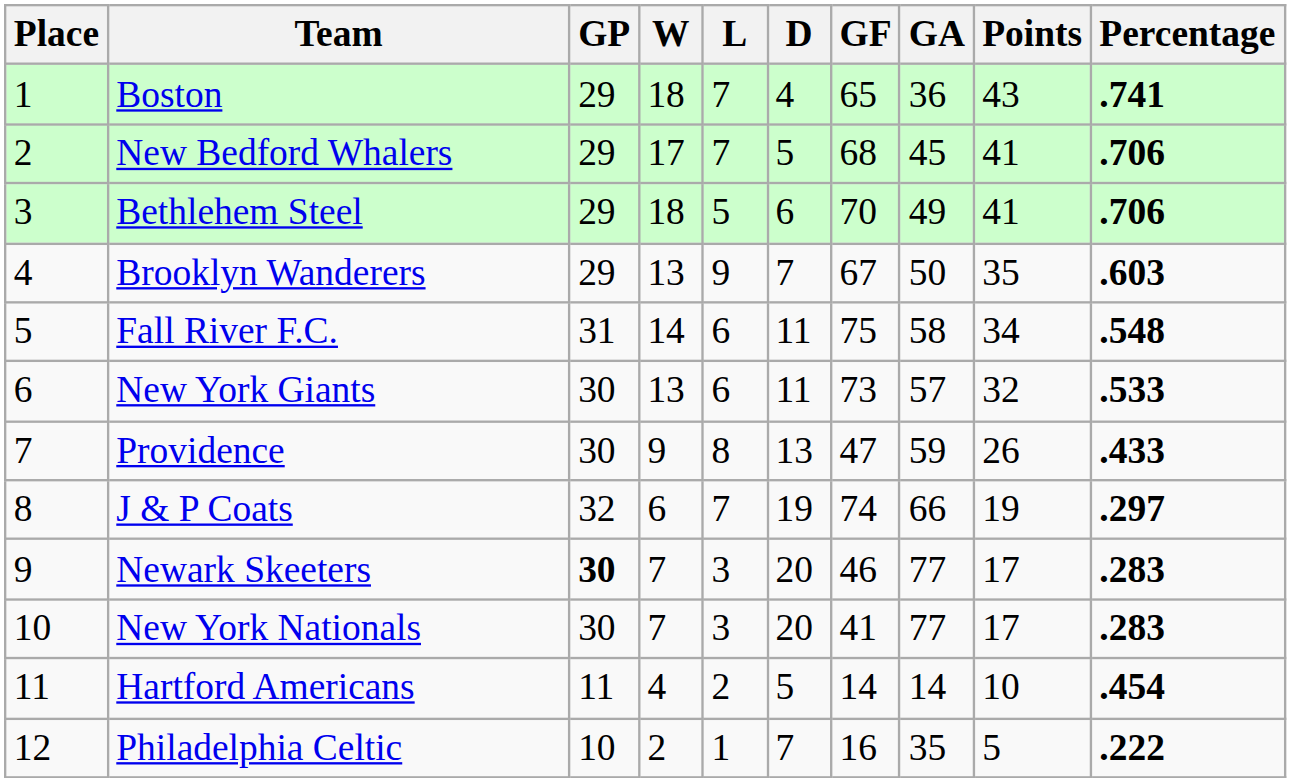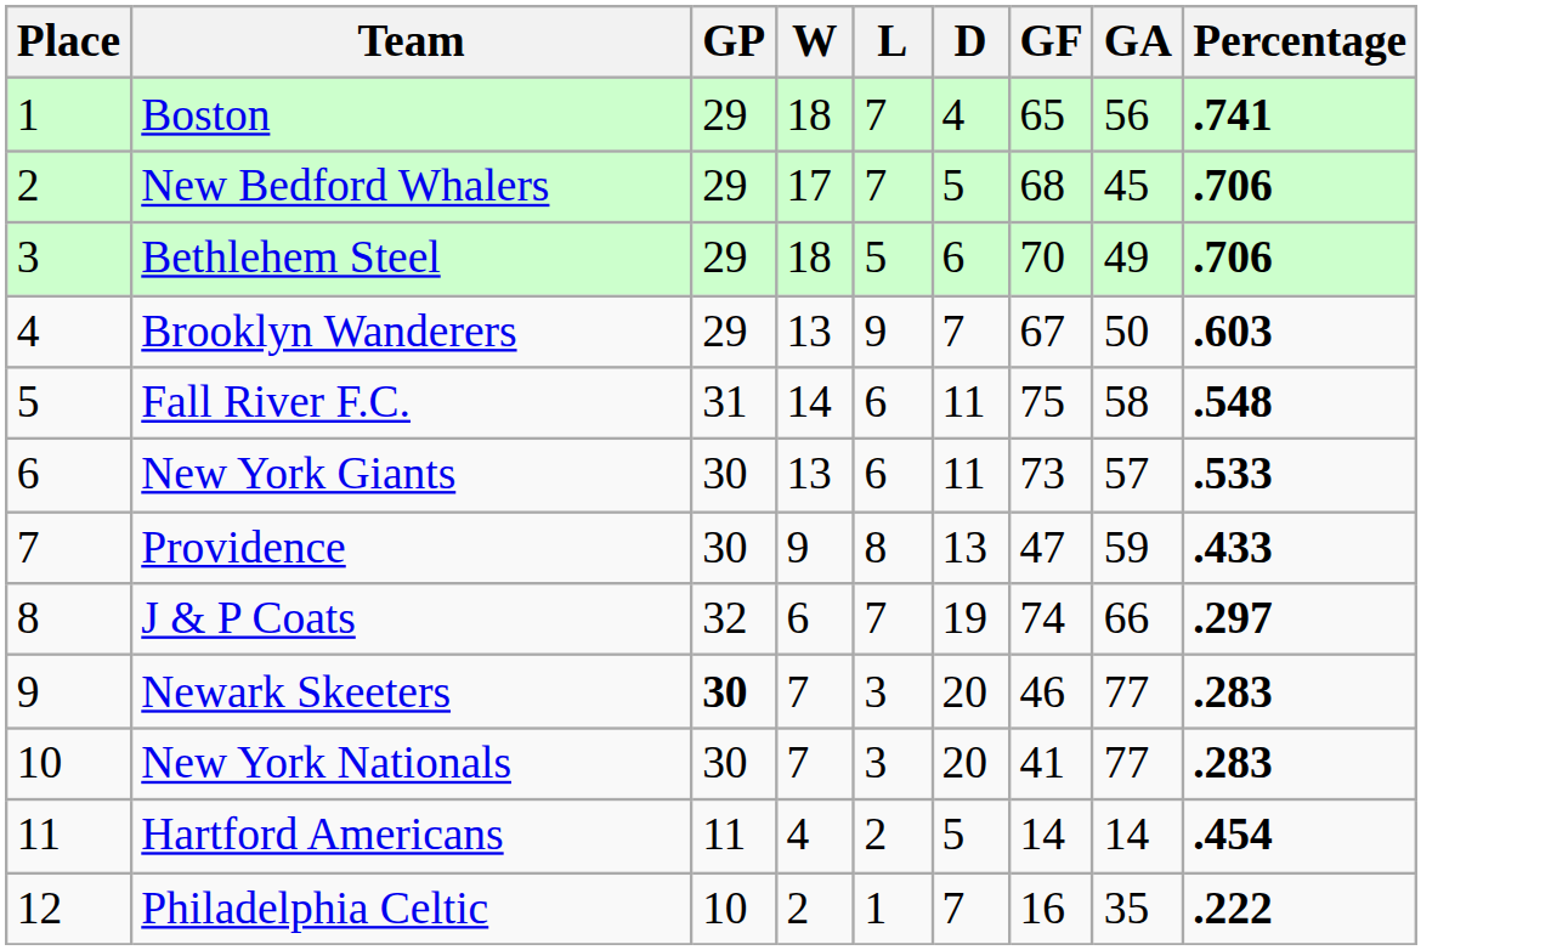- column: Points | 43 | 41 | 41 | 35 | 34 | 32 | 26 | 19 | 17 | 17 | 10 | 5
Boston | GA: 36 -> 56
